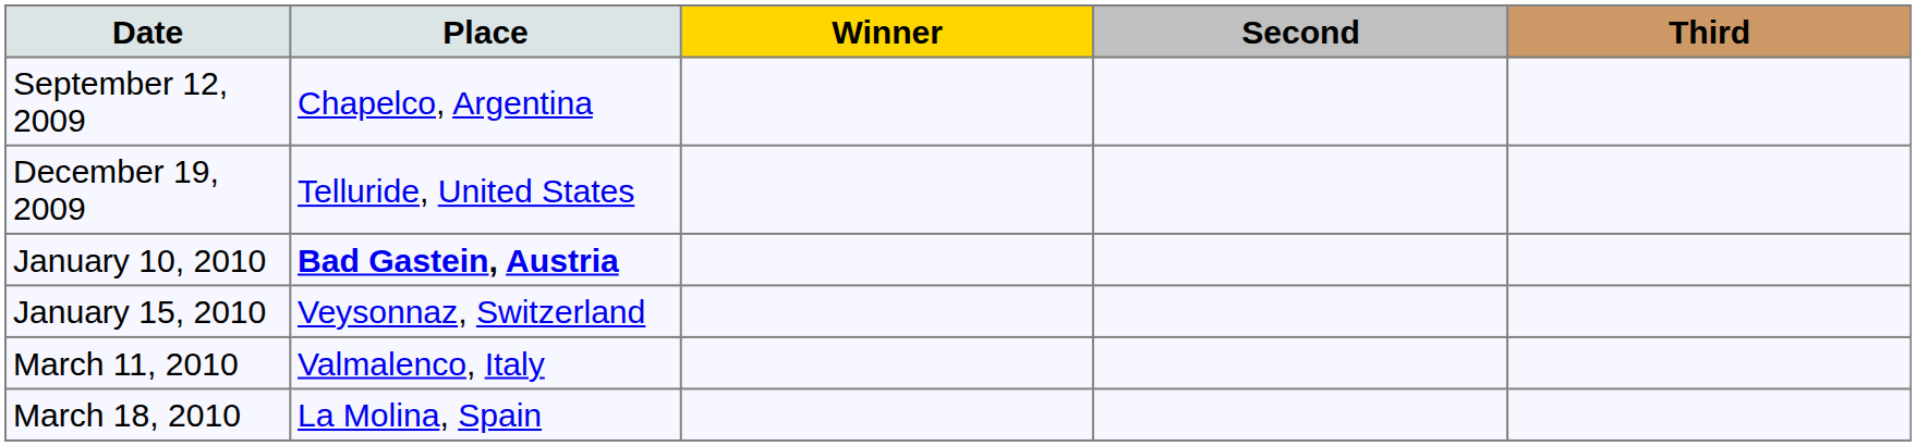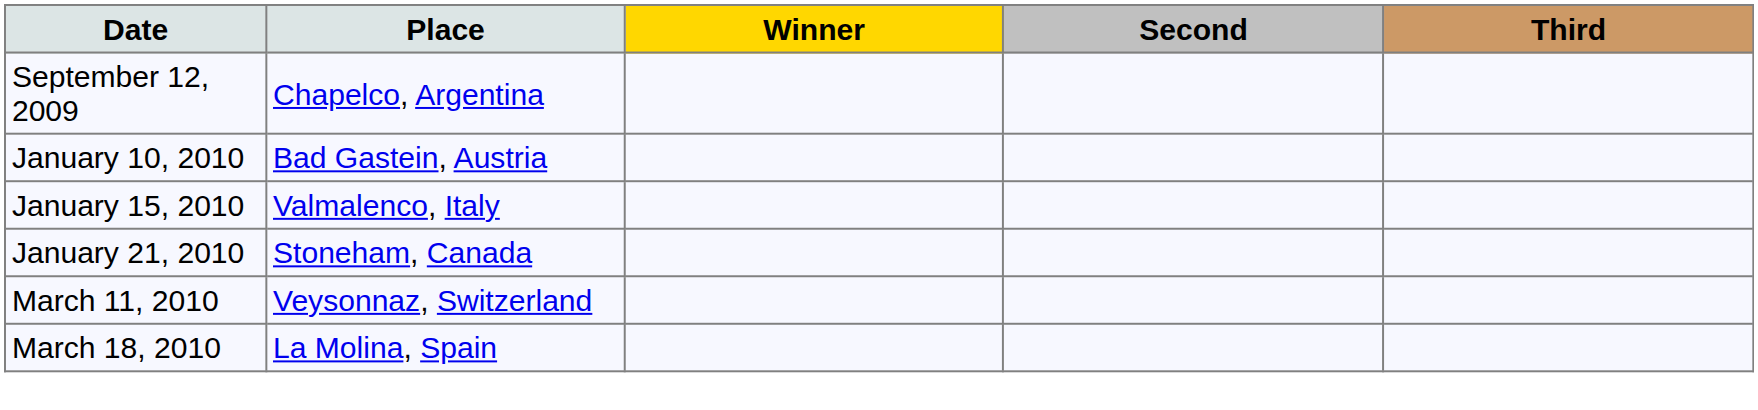- row: December 19, 2009 | Telluride, United States
January 10, 2010 | Place: bold -> normal
January 15, 2010 | Place: Veysonnaz, Switzerland -> Valmalenco, Italy
+ row: January 21, 2010 | Stoneham, Canada
March 11, 2010 | Place: Valmalenco, Italy -> Veysonnaz, Switzerland
